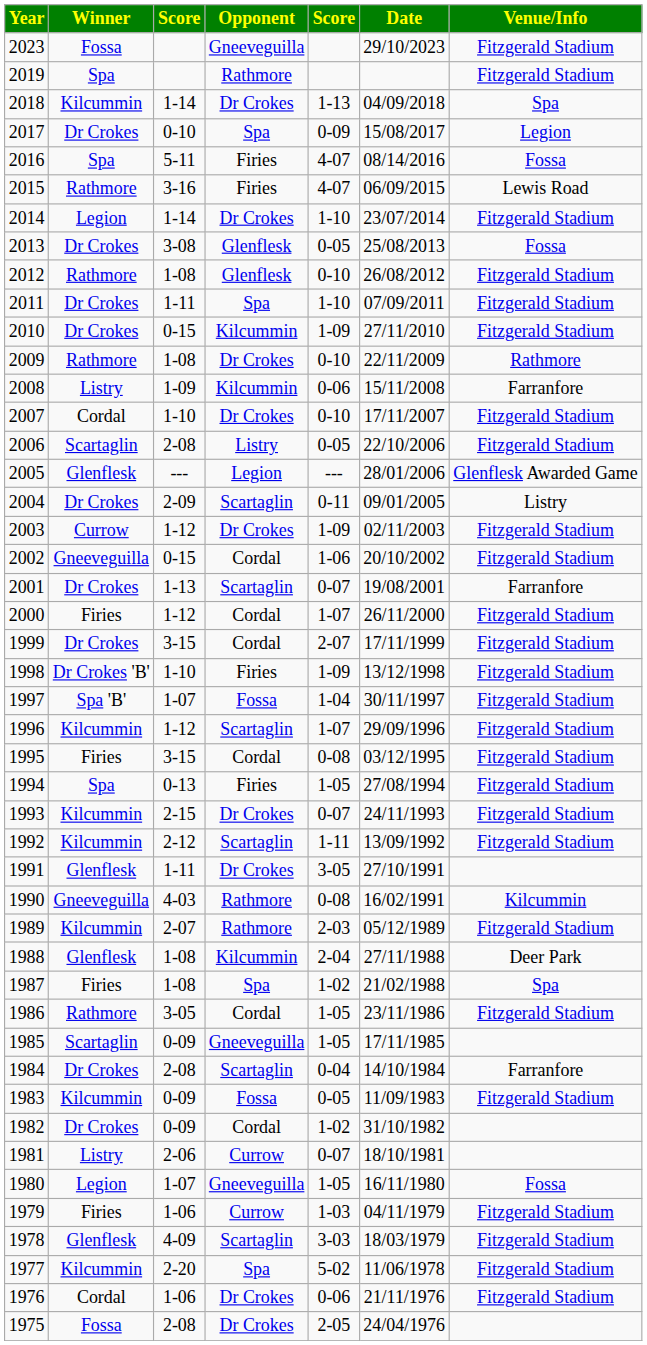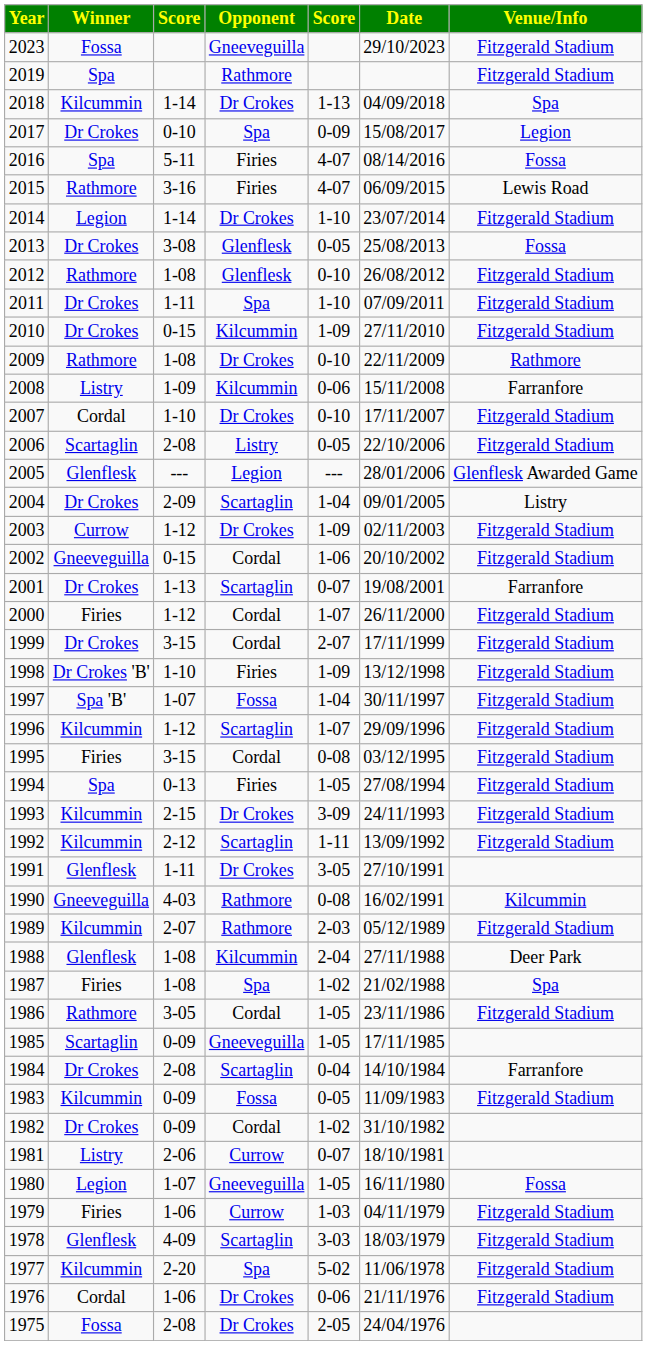2004 | column 5: 0-11 -> 1-04
1993 | column 5: 0-07 -> 3-09
